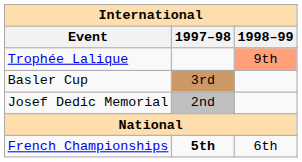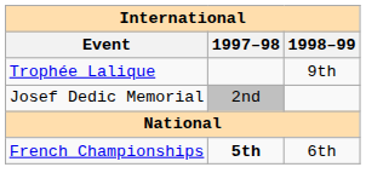Trophée Lalique | 1998–99: lightsalmon background -> no background
- row: Basler Cup | 3rd
